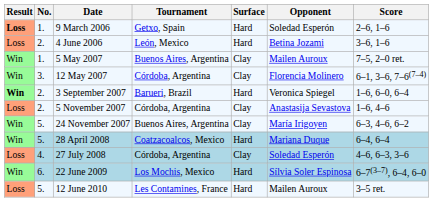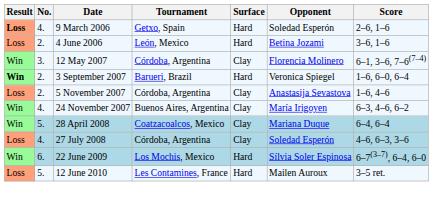9 March 2006 | No.: 1. -> 4.
- row: Win | 1. | 5 May 2007 | Buenos Aires, Argentina | Clay | Mailen Auroux | 7–5, 2–0 ret.
24 November 2007 | No.: 5. -> 4.
28 April 2008 | Surface: Hard -> Clay
